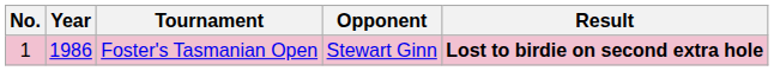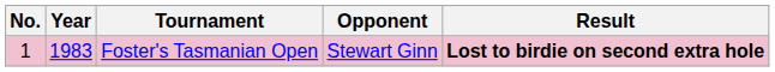Foster's Tasmanian Open | Year: 1986 -> 1983
